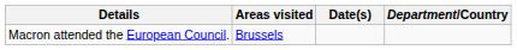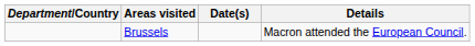columns swapped: Department/Country <-> Details
